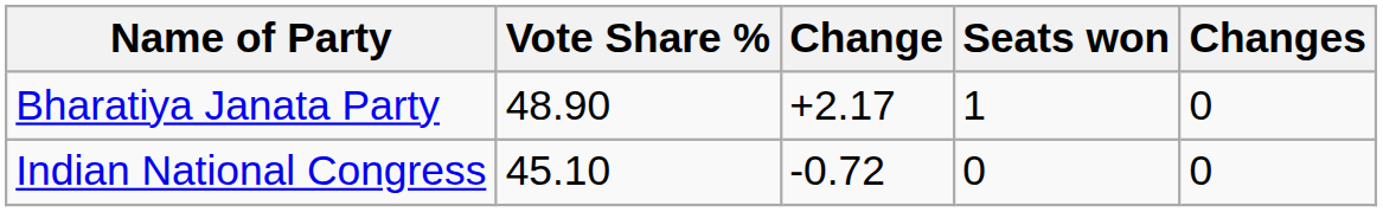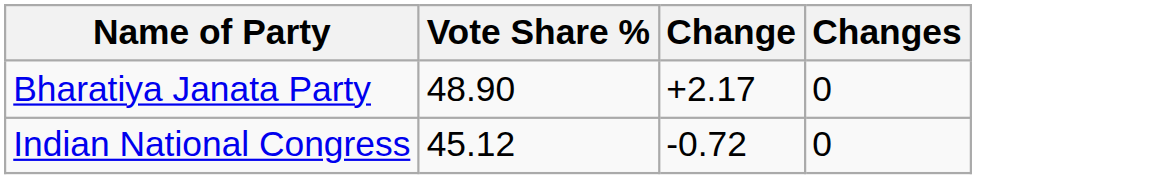- column: Seats won | 1 | 0
Indian National Congress | Vote Share %: 45.10 -> 45.12
